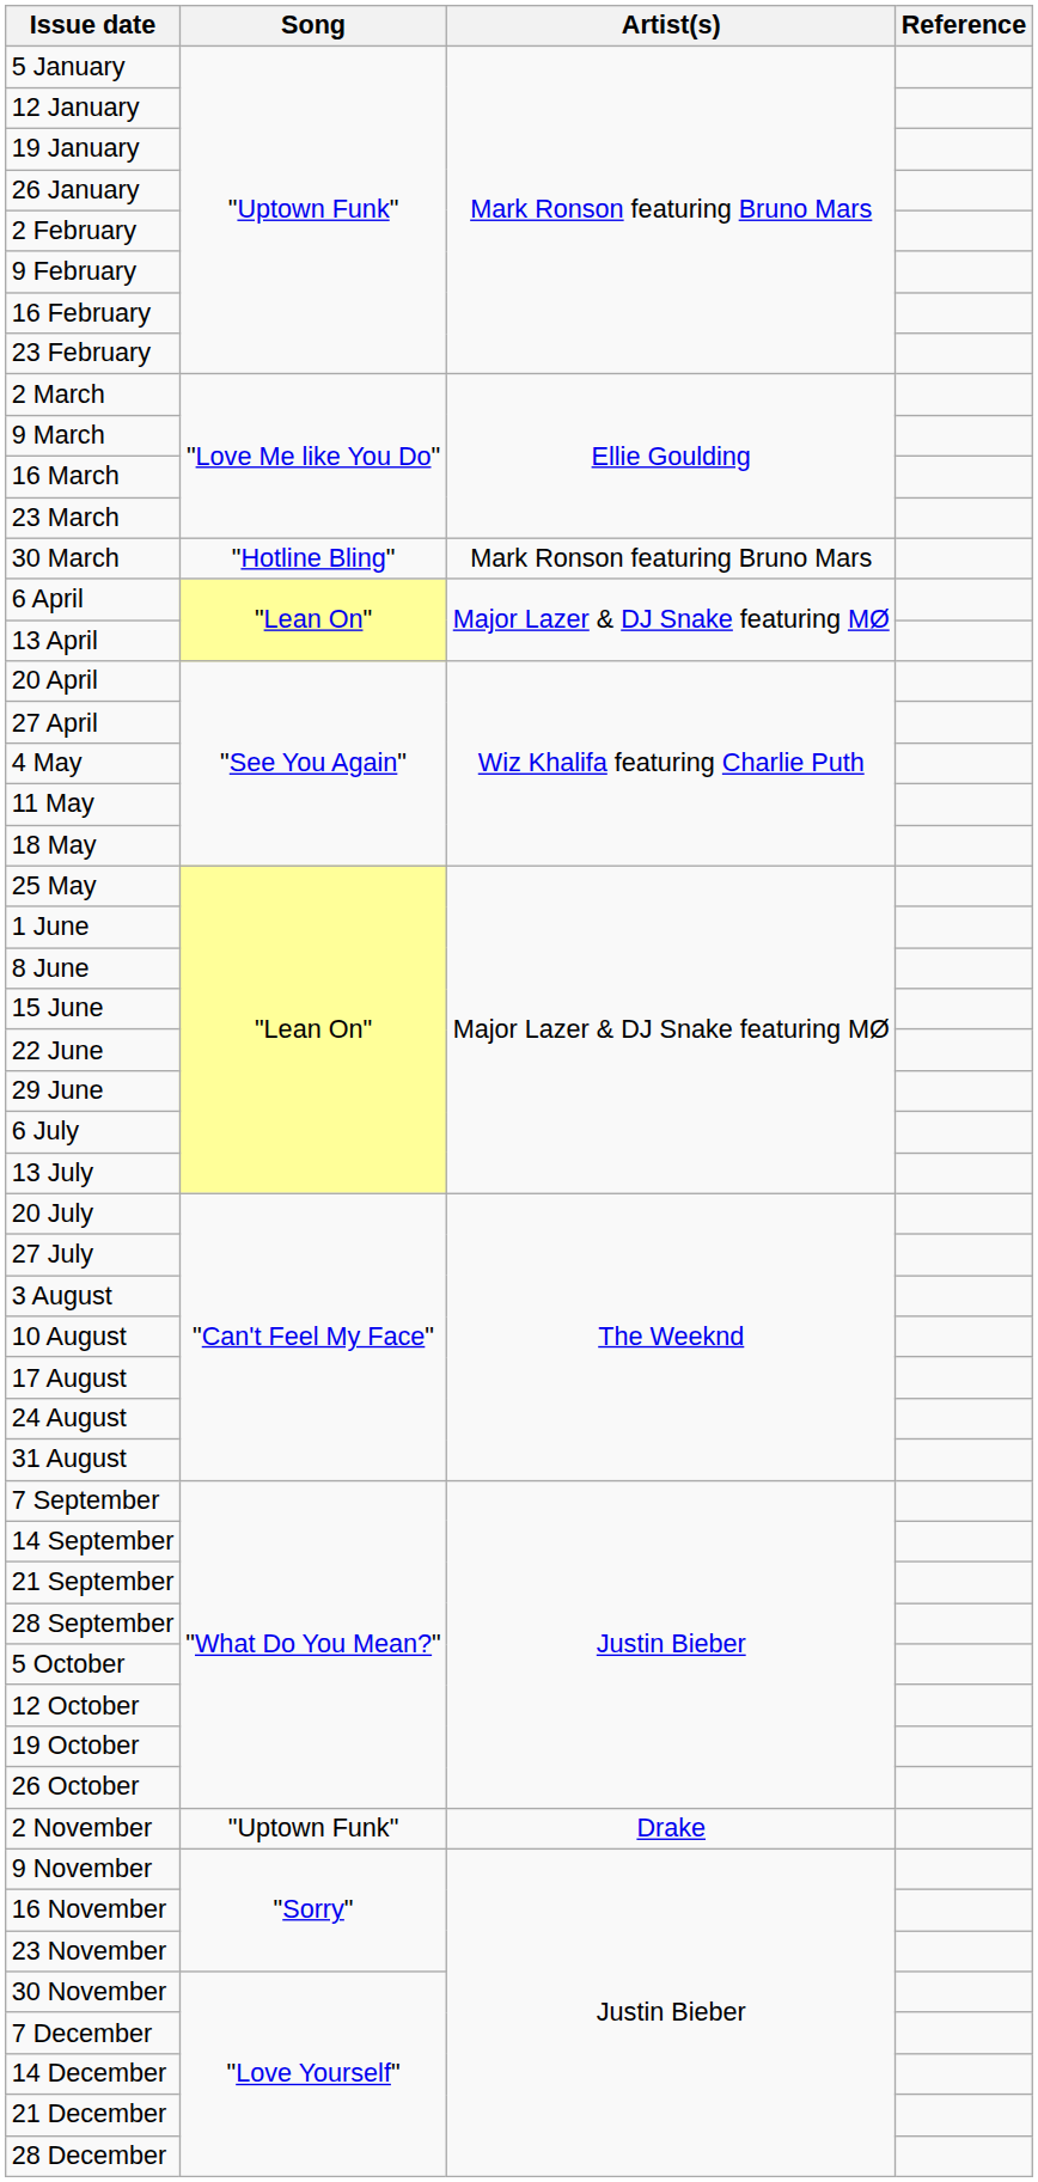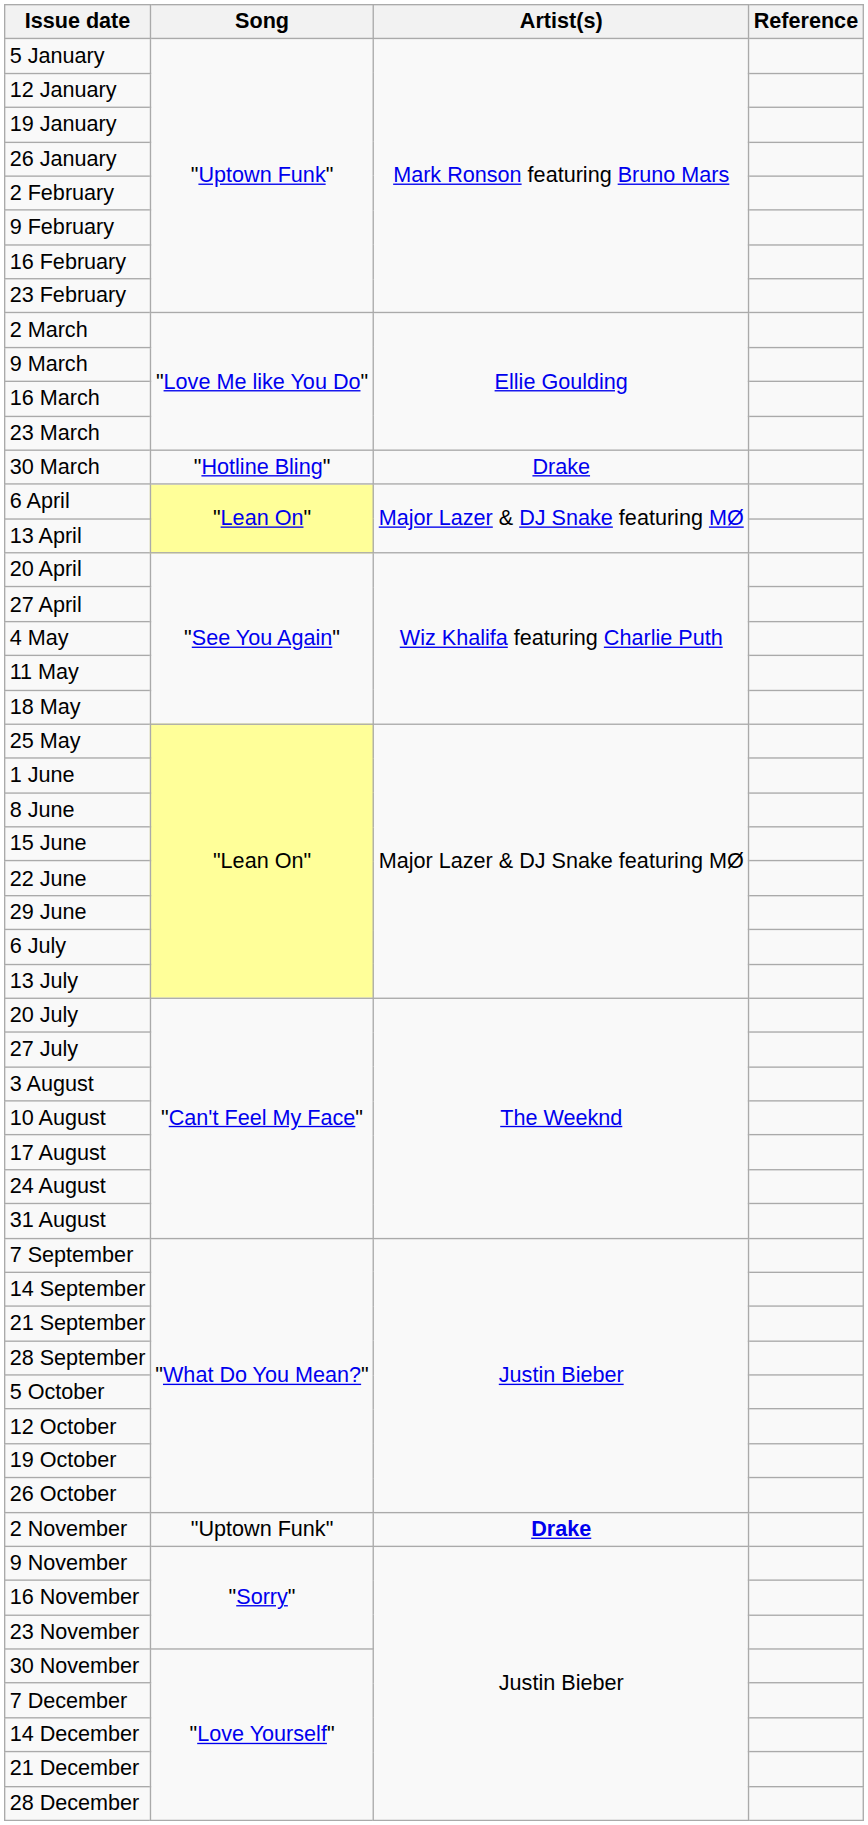30 March | Artist(s): Mark Ronson featuring Bruno Mars -> Drake
2 November | Artist(s): normal -> bold
